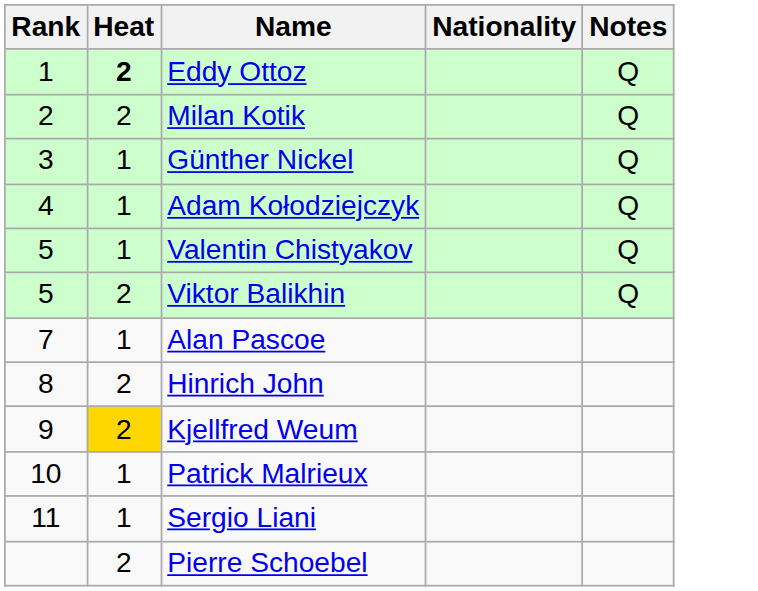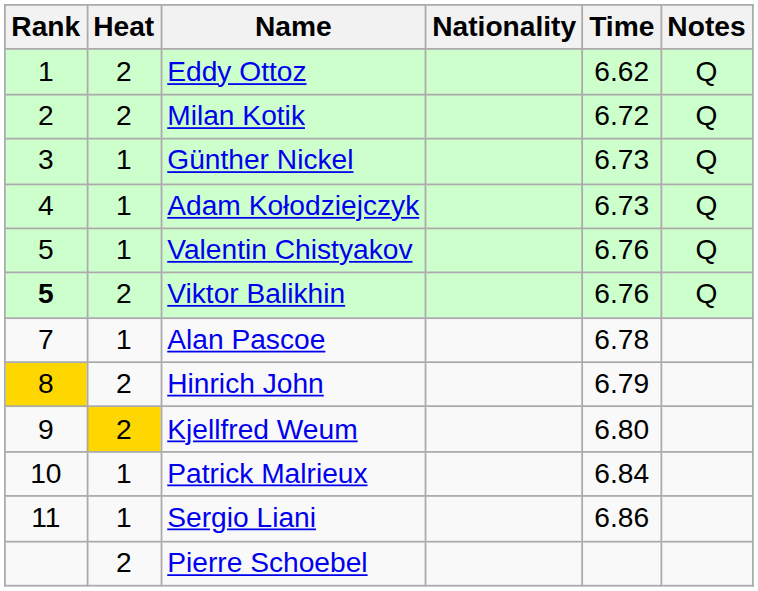+ column: Time | 6.62 | 6.72 | 6.73 | 6.73 | 6.76 | 6.76 | 6.78 | 6.79 | 6.80 | 6.84 | 6.86
Eddy Ottoz | Heat: bold -> normal
Viktor Balikhin | Rank: normal -> bold
Hinrich John | Rank: no background -> gold background
